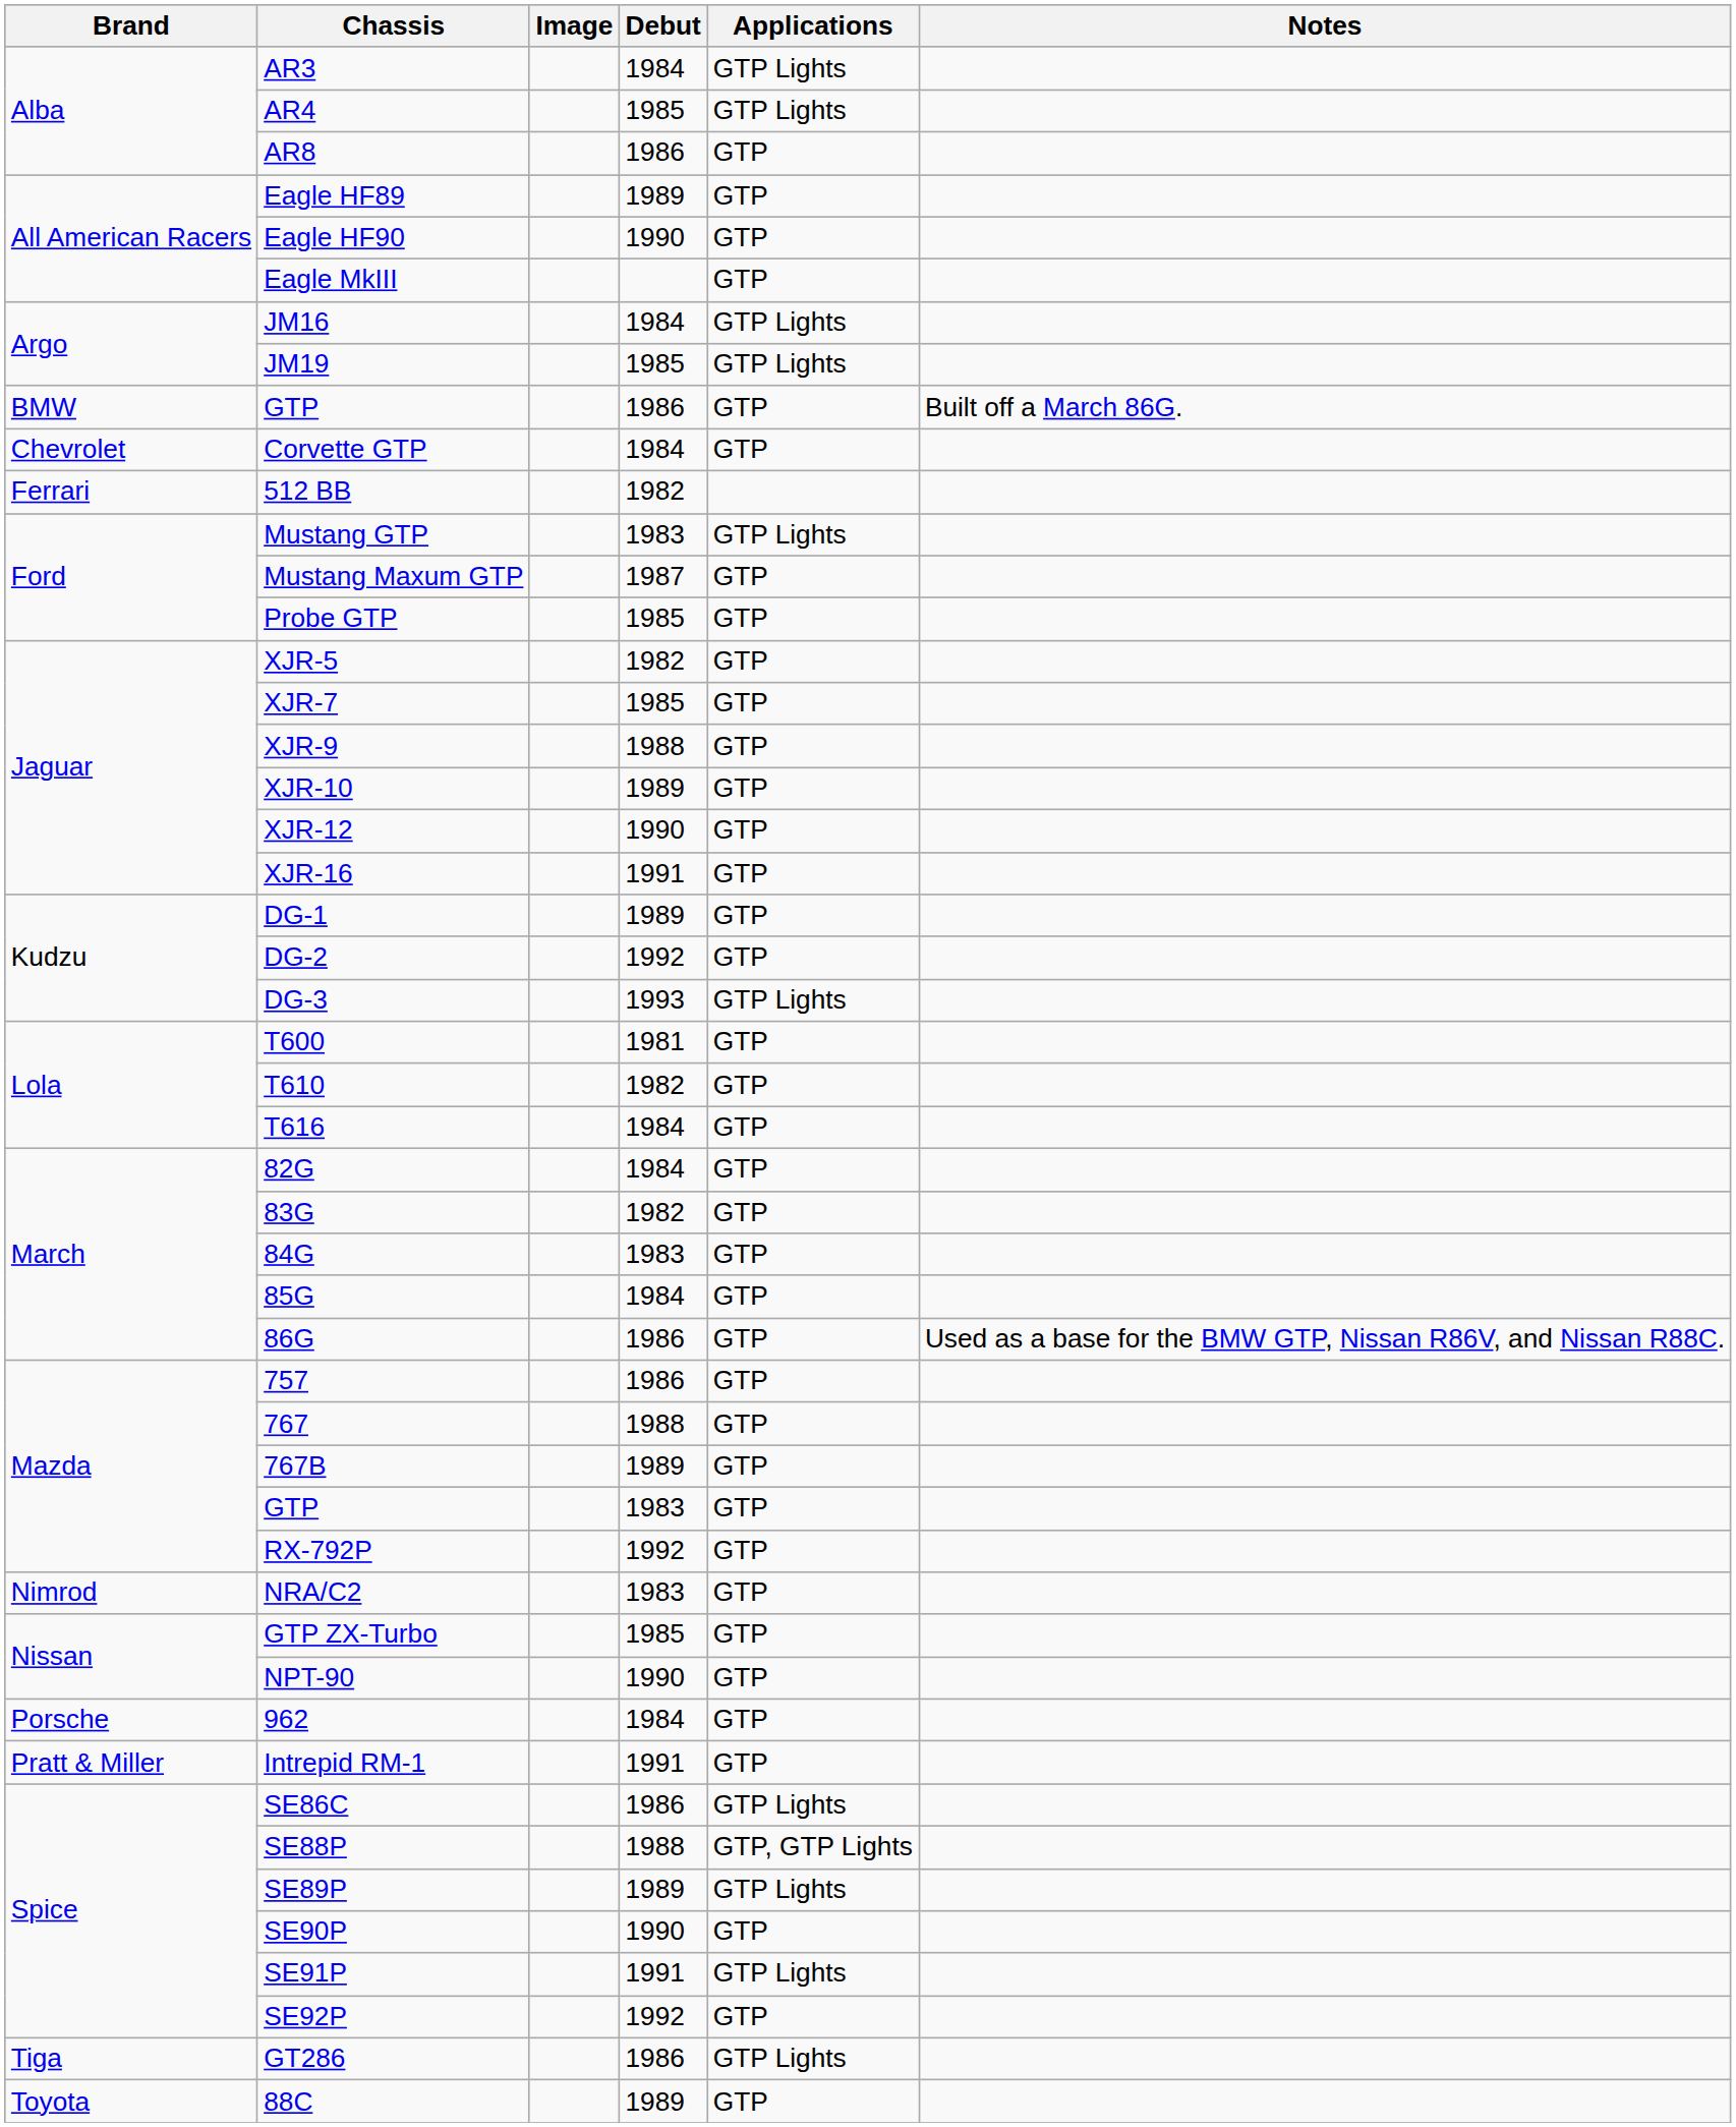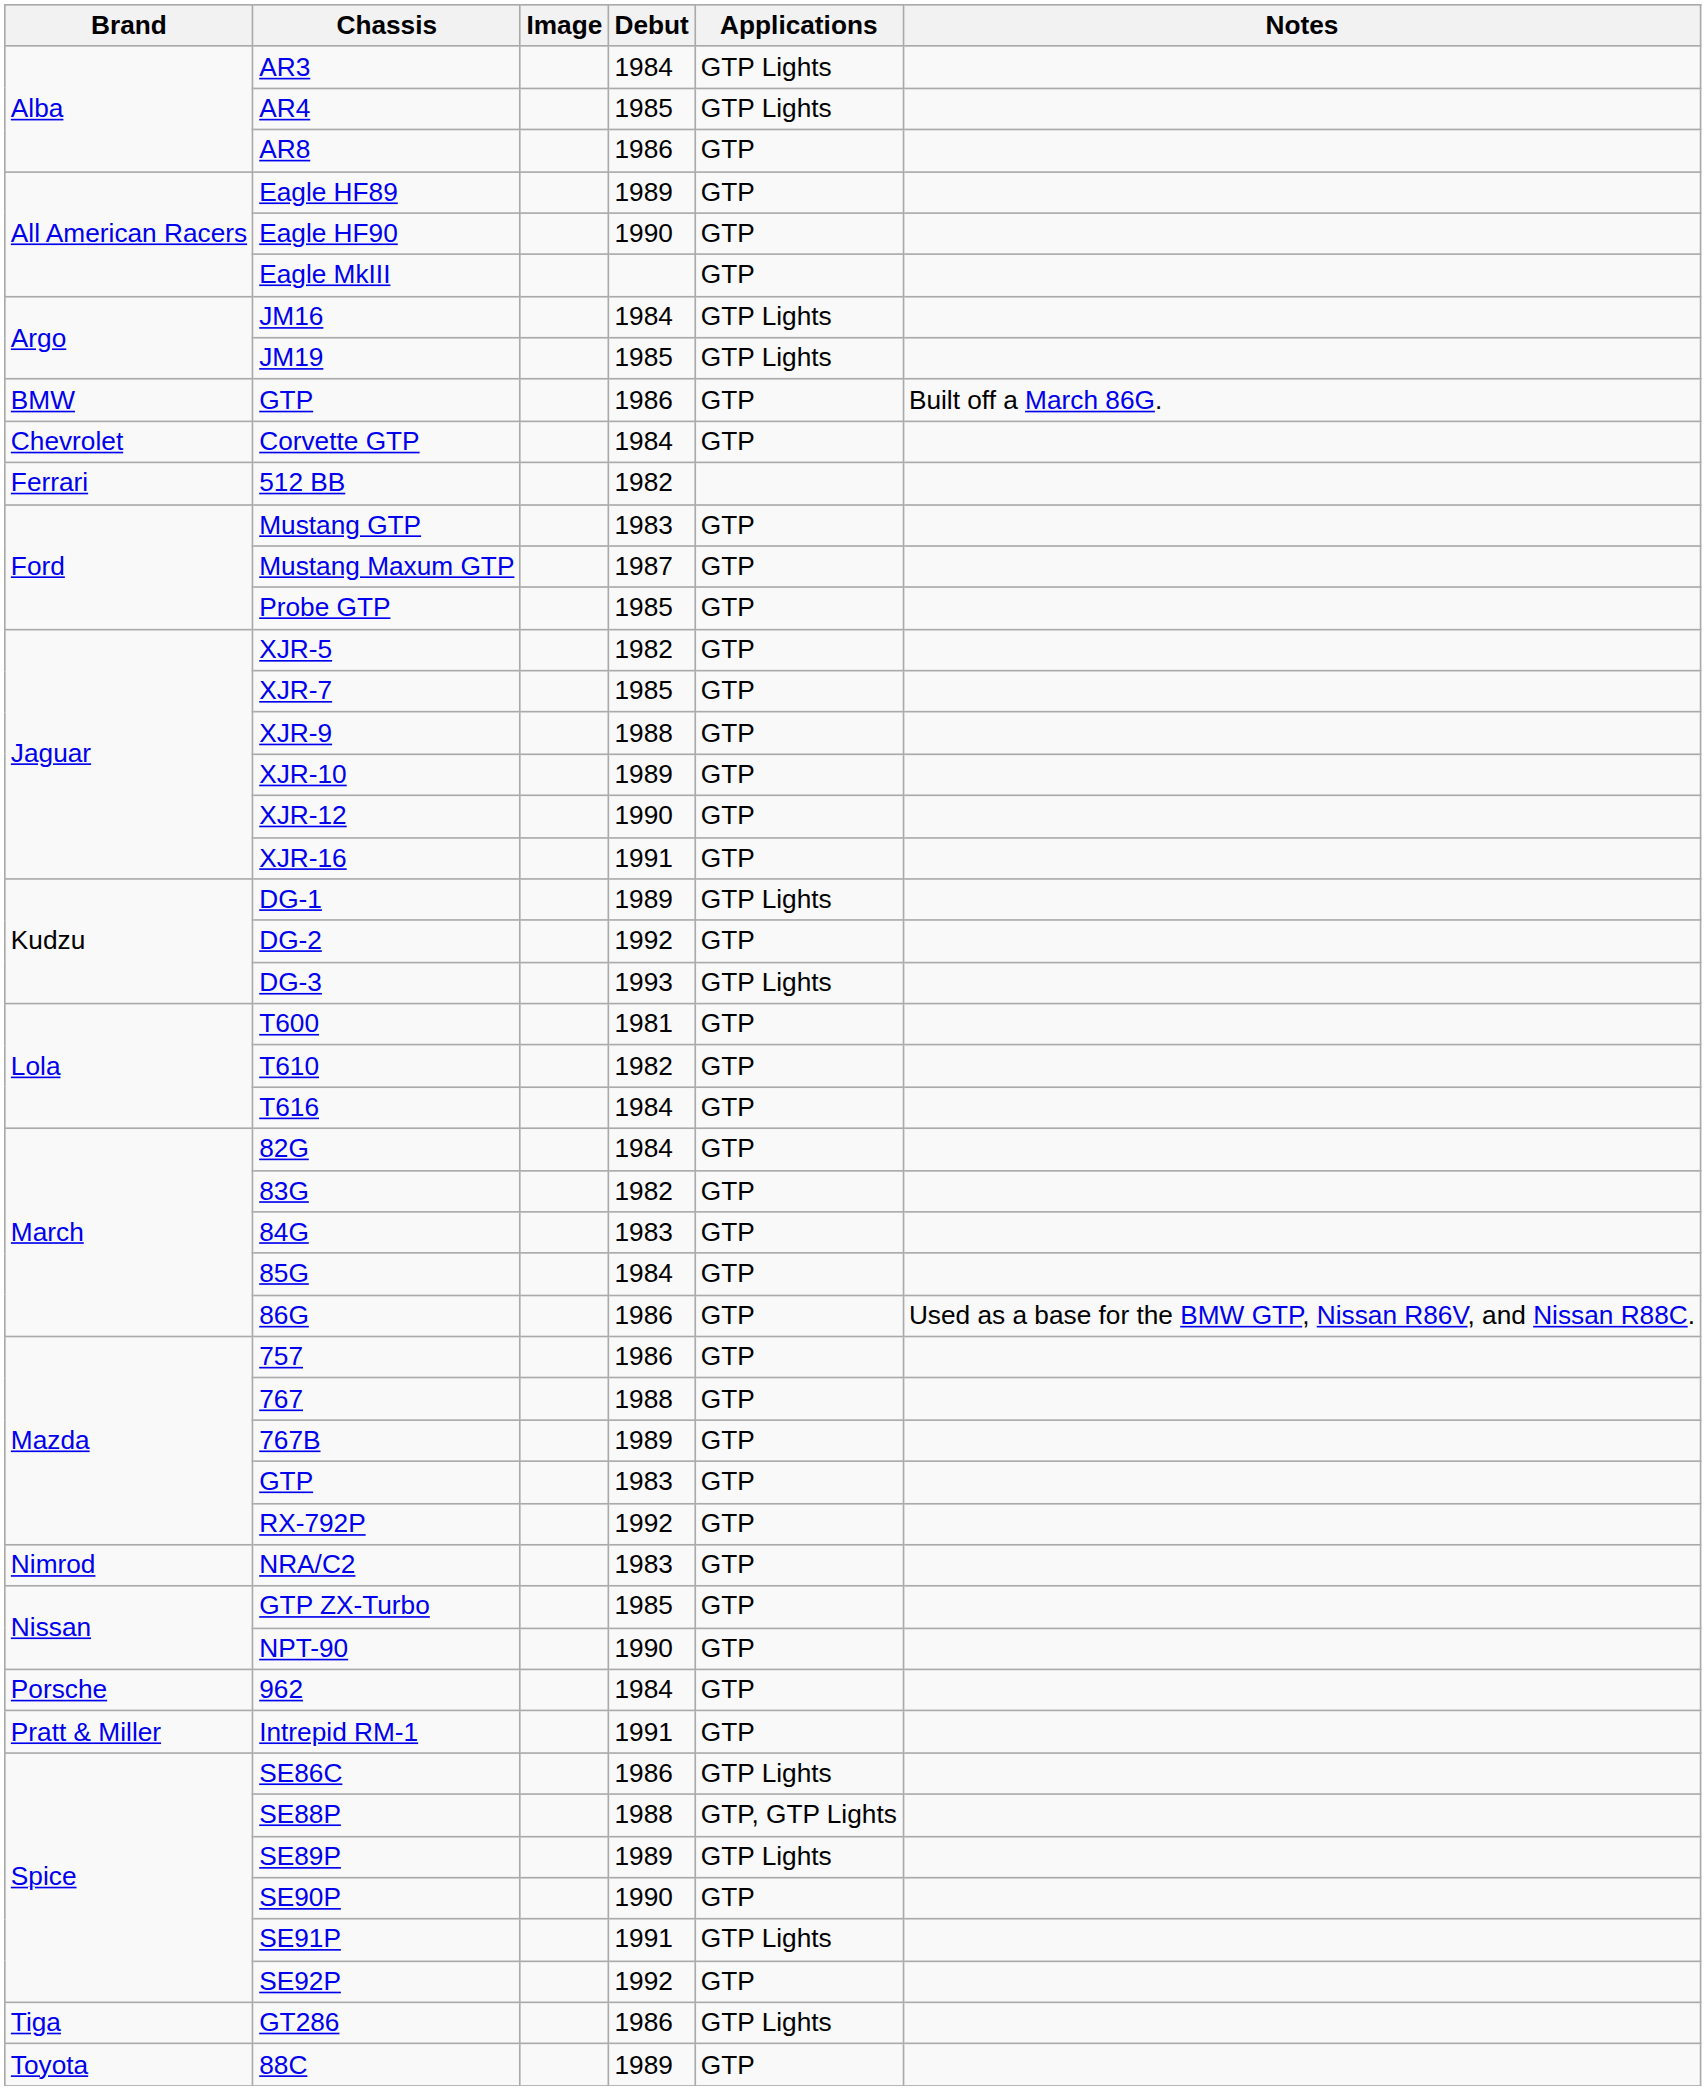Mustang GTP | Applications: GTP Lights -> GTP
DG-1 | Applications: GTP -> GTP Lights
